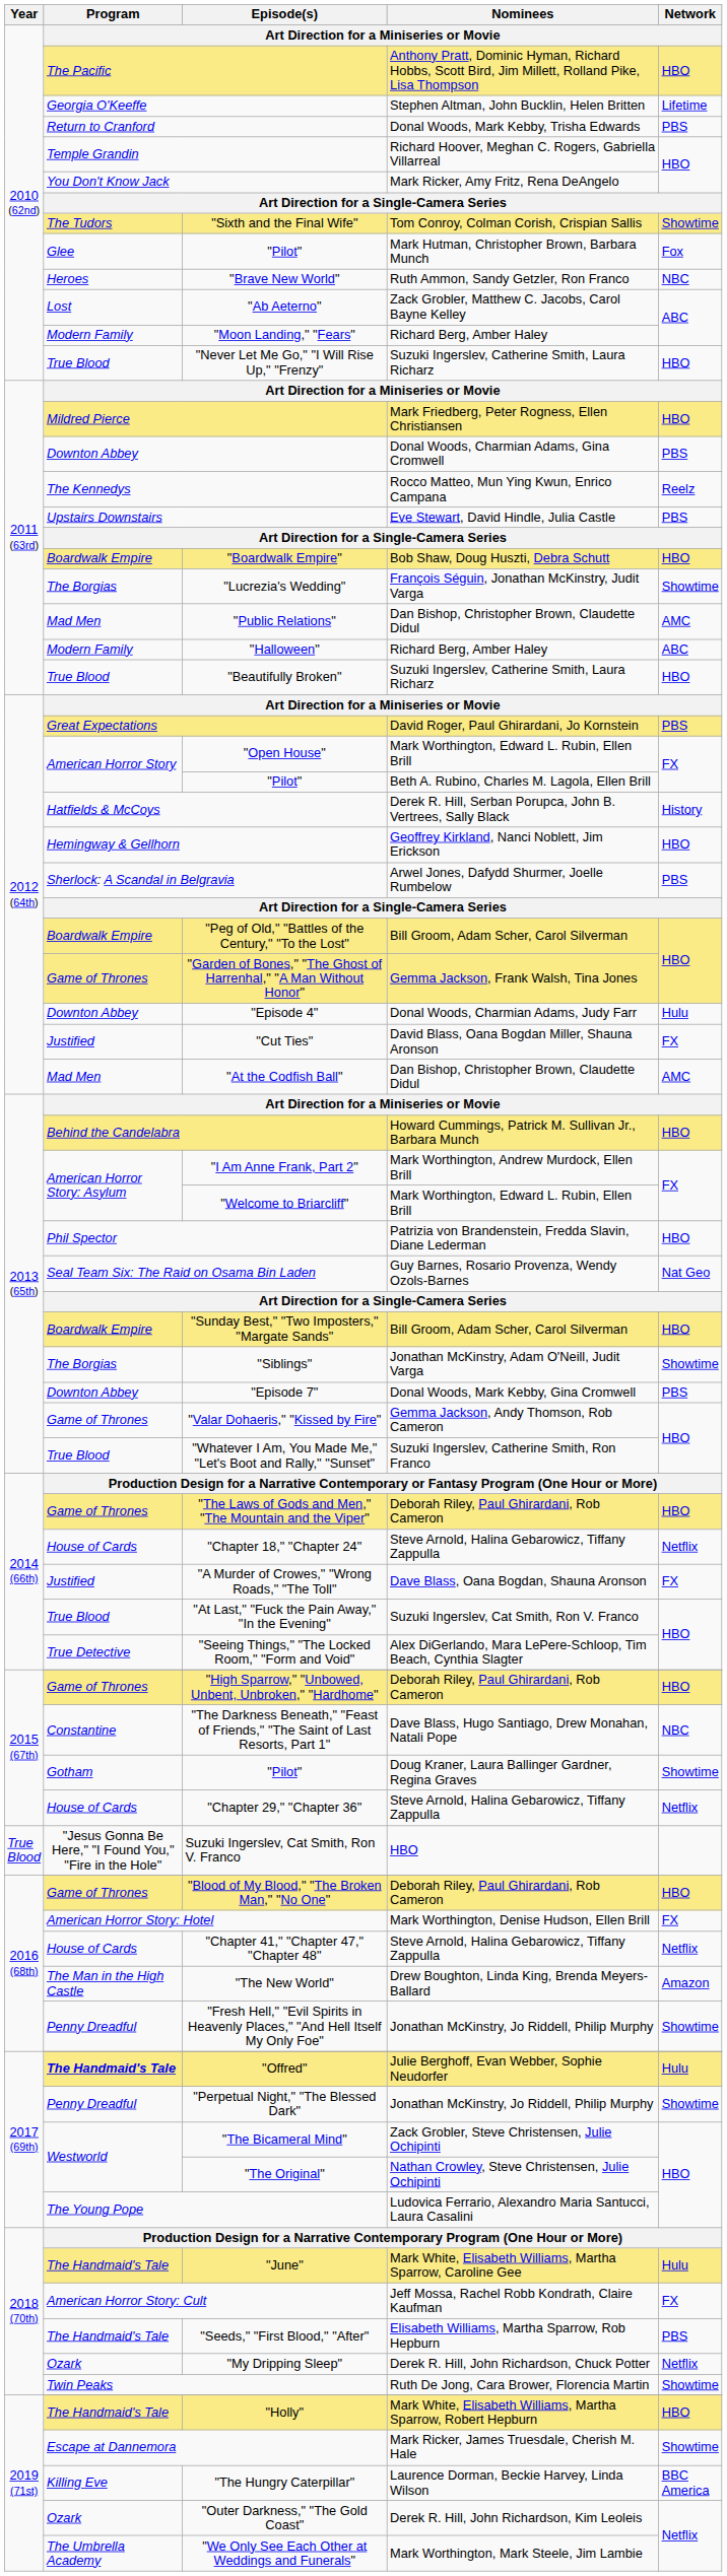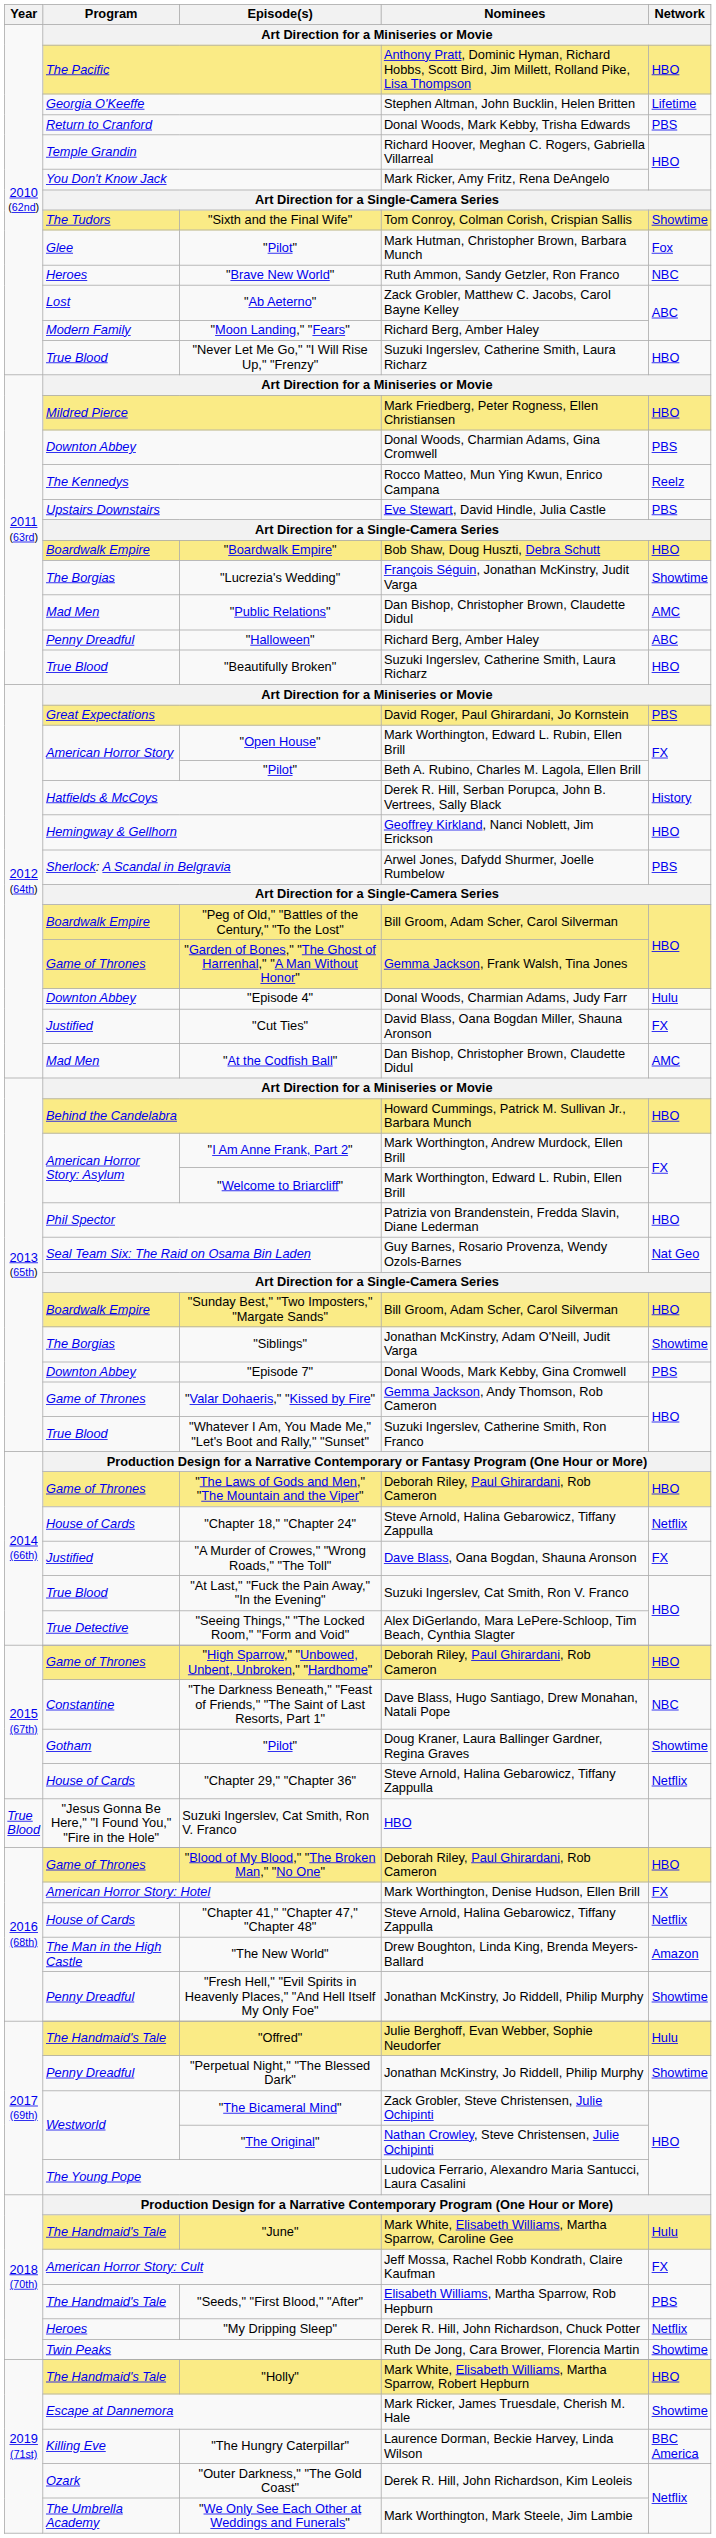"Halloween" | Program: Modern Family -> Penny Dreadful
"Offred" | Program: bold -> normal
"My Dripping Sleep" | Program: Ozark -> Heroes
